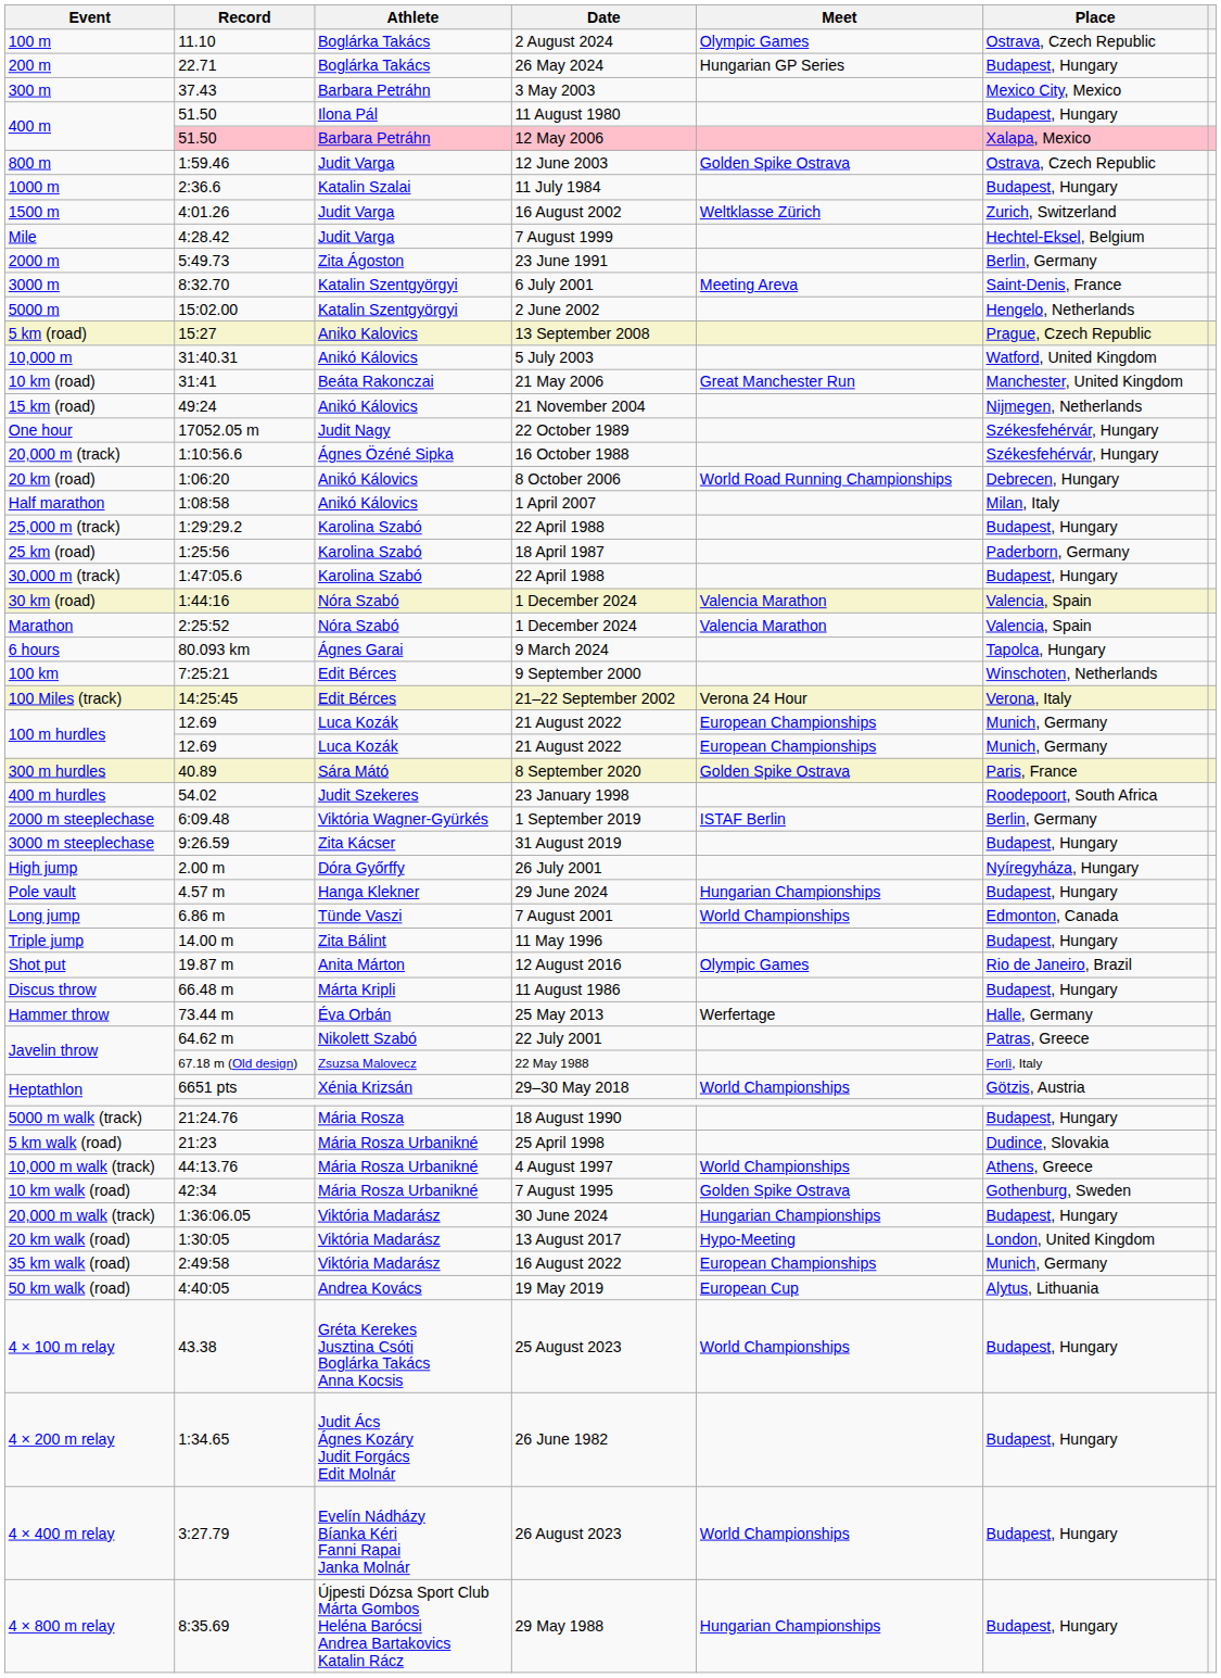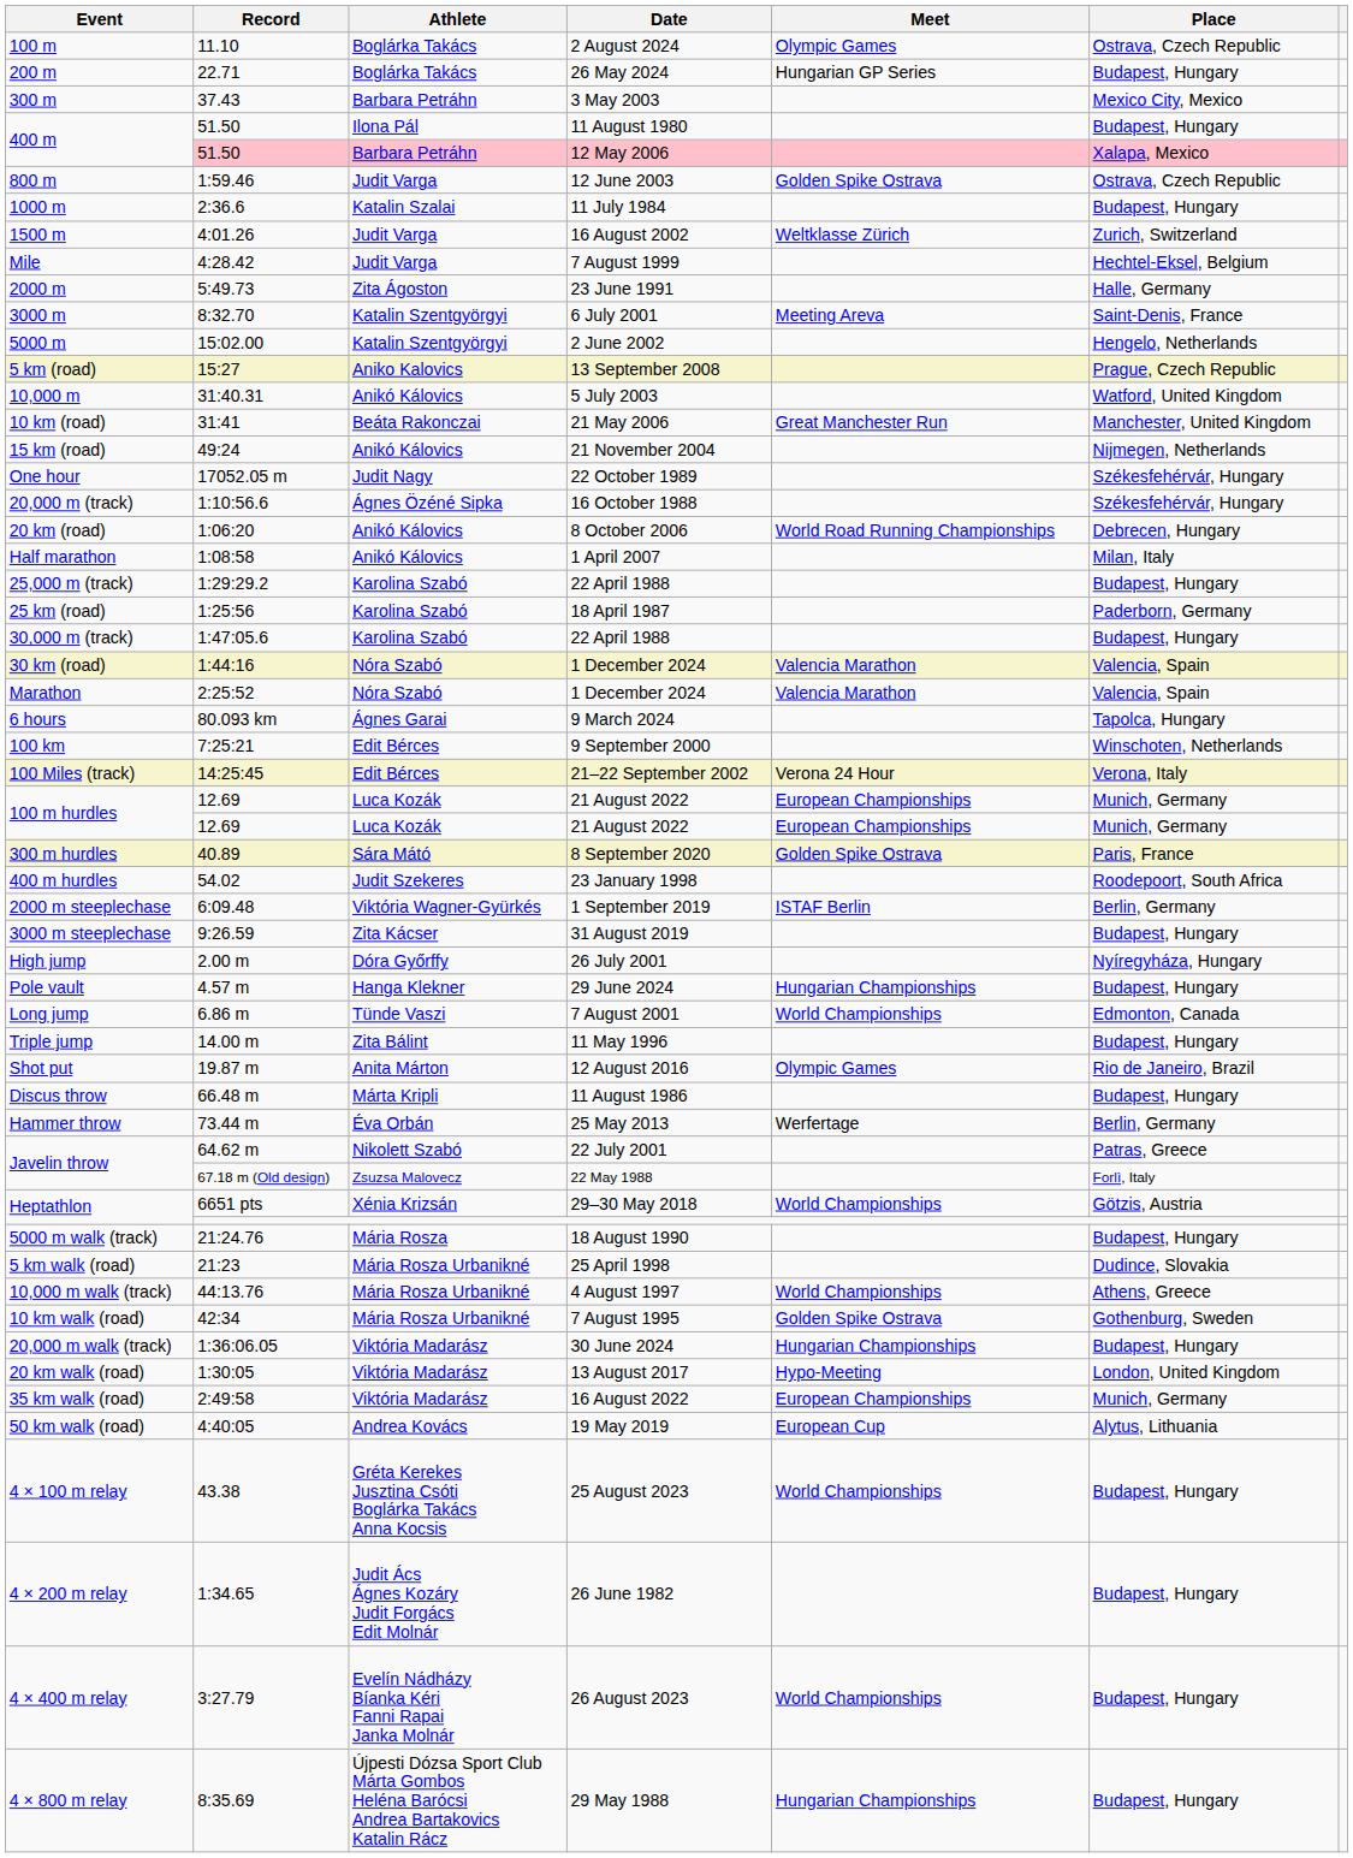23 June 1991 | Place: Berlin, Germany -> Halle, Germany
25 May 2013 | Place: Halle, Germany -> Berlin, Germany
